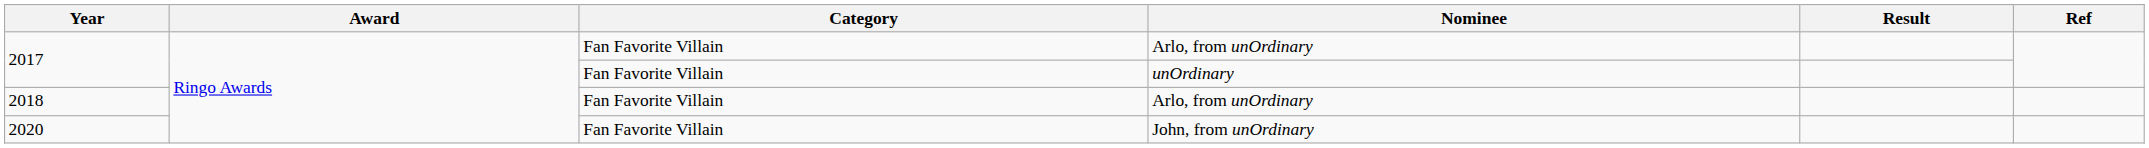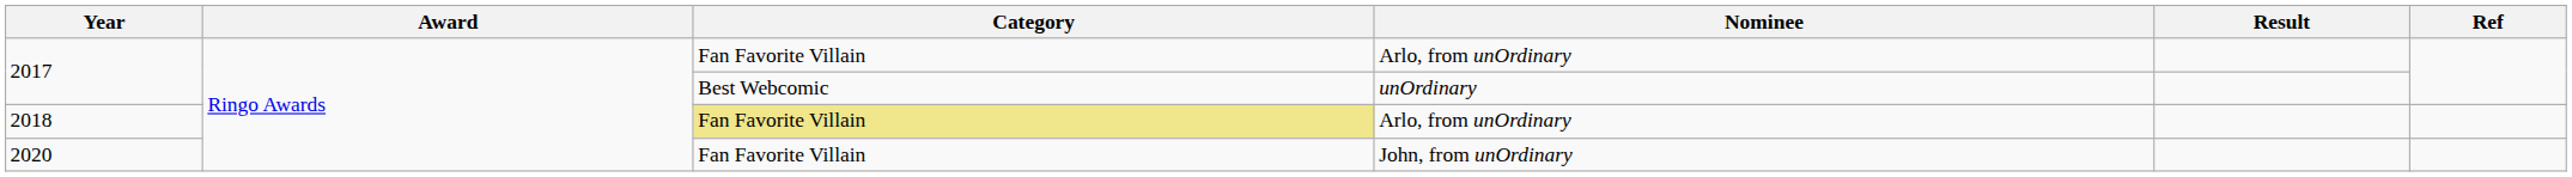2017 / unOrdinary | Category: Fan Favorite Villain -> Best Webcomic
2018 | Category: no background -> khaki background
